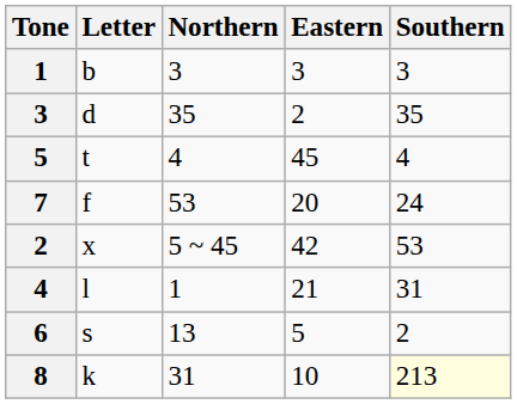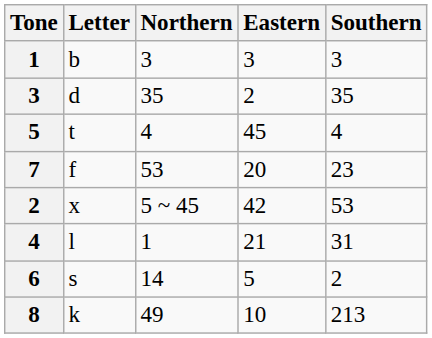7 | Southern: 24 -> 23
6 | Northern: 13 -> 14
8 | Northern: 31 -> 49
8 | Southern: lightyellow background -> no background
